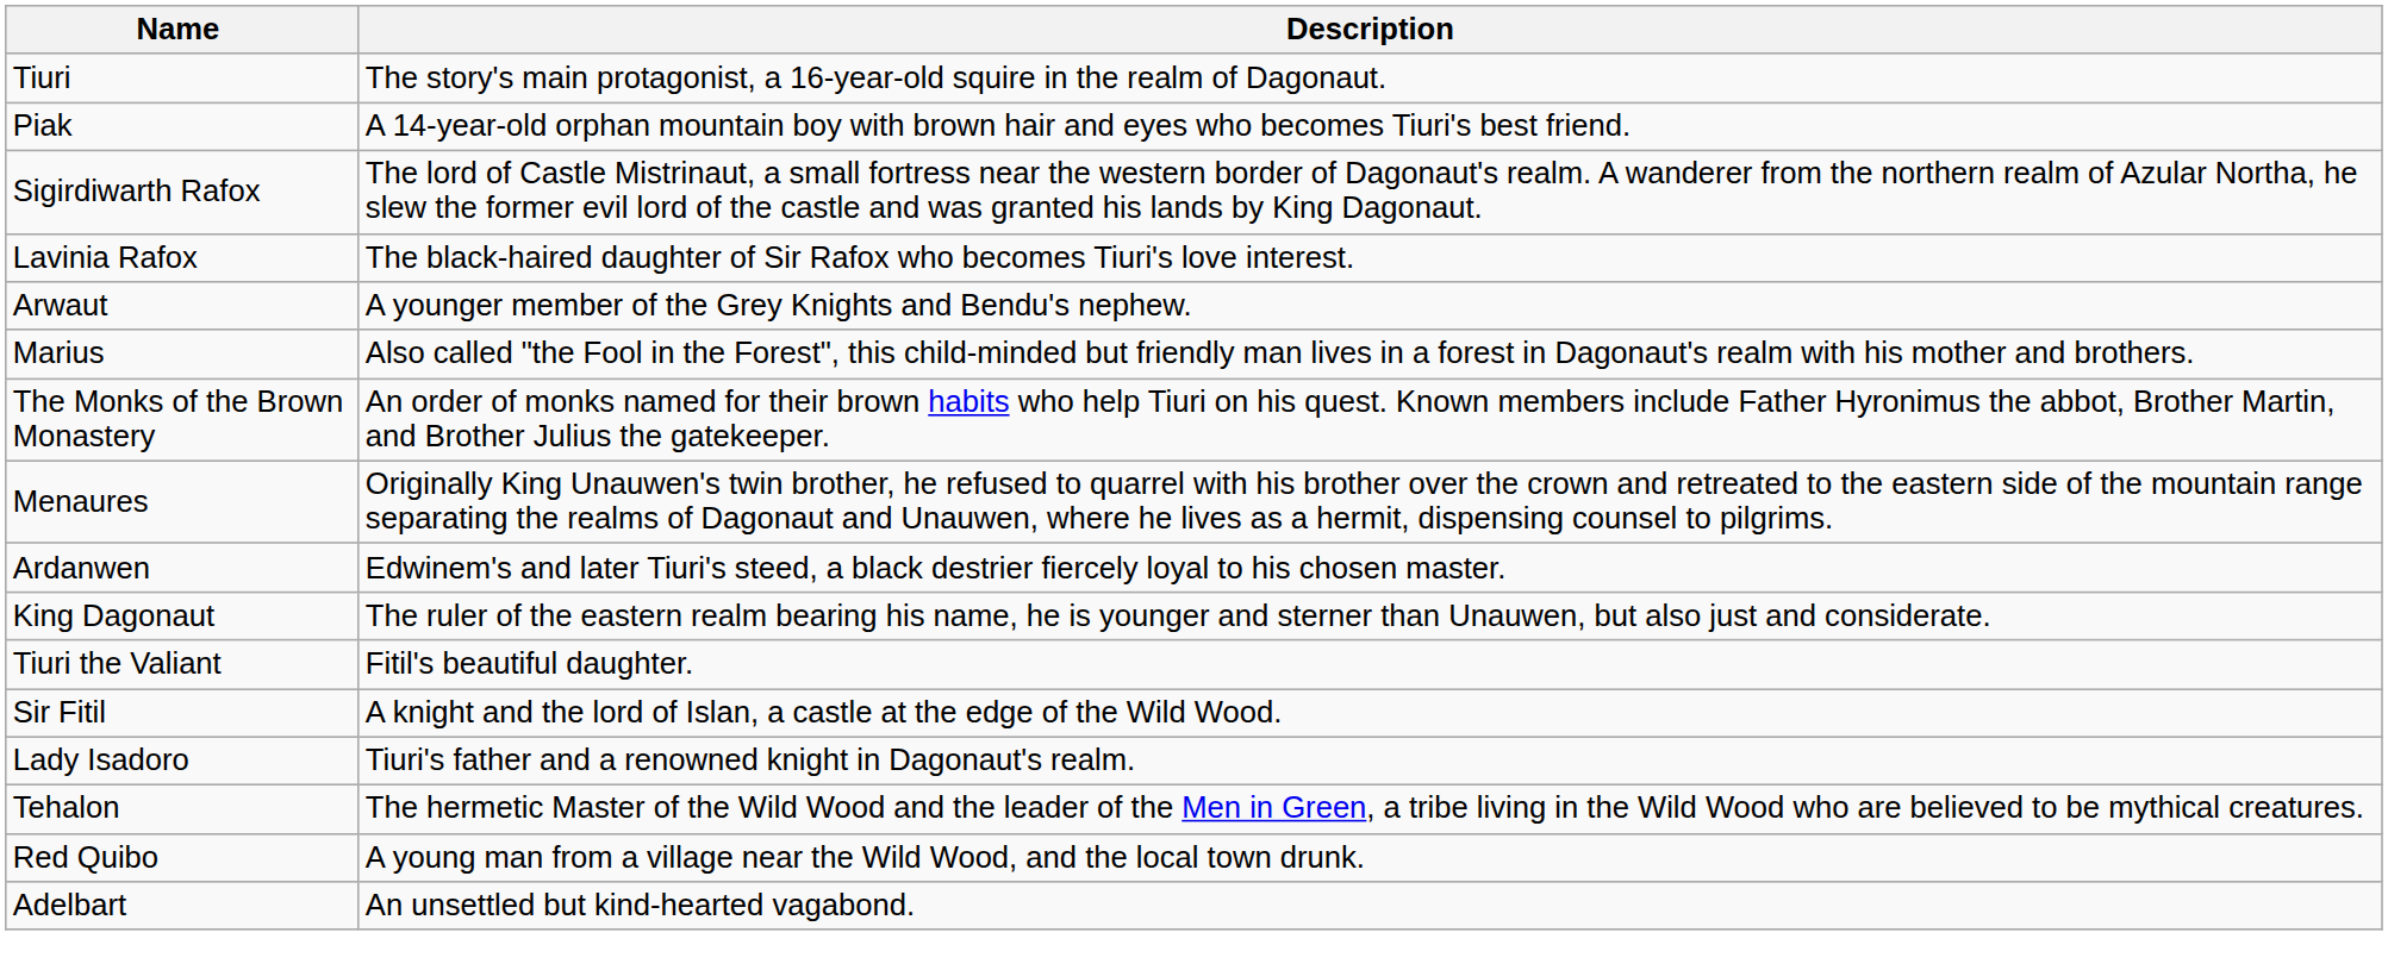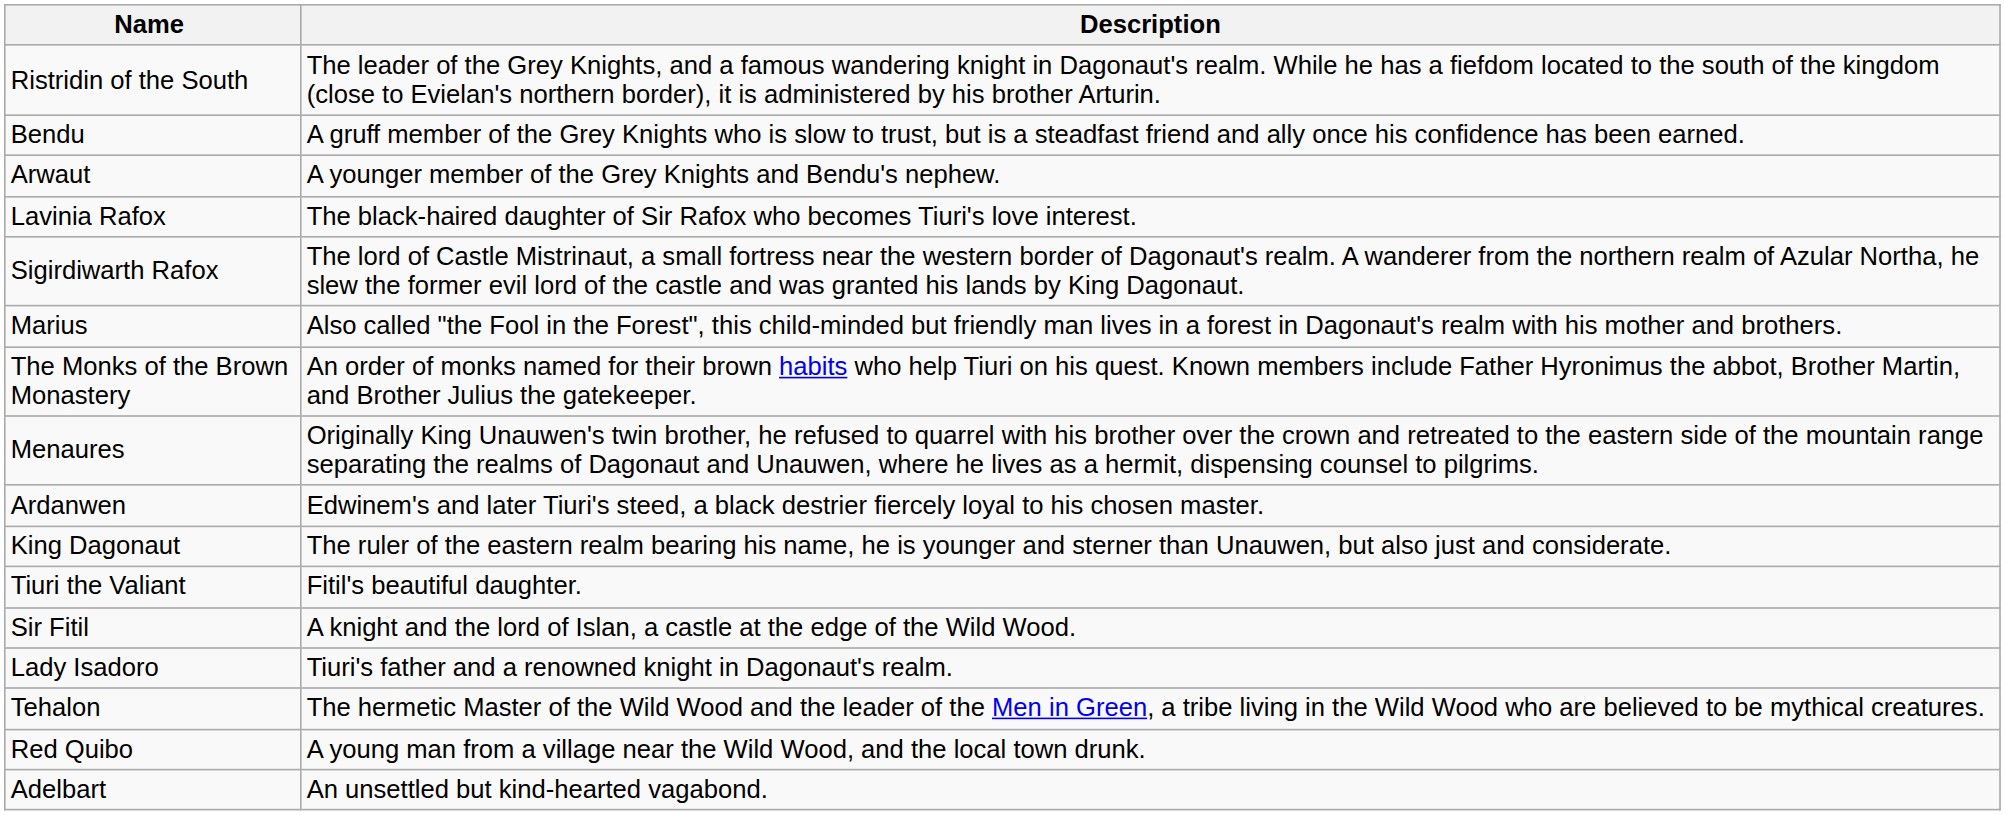- row: Tiuri | The story's main protagonist, a 16-year-old squire in the realm of Dagonaut.
- row: Piak | A 14-year-old orphan mountain boy with brown hair and eyes who becomes Tiuri's best friend.
+ row: Ristridin of the South | The leader of the Grey Knights, and a famous wandering knight in Dagonaut's realm. While he has a fiefdom located to the south of the kingdom (close to Evielan's northern border), it is administered by his brother Arturin.
+ row: Bendu | A gruff member of the Grey Knights who is slow to trust, but is a steadfast friend and ally once his confidence has been earned.
rows swapped: Sigirdiwarth Rafox <-> Arwaut
